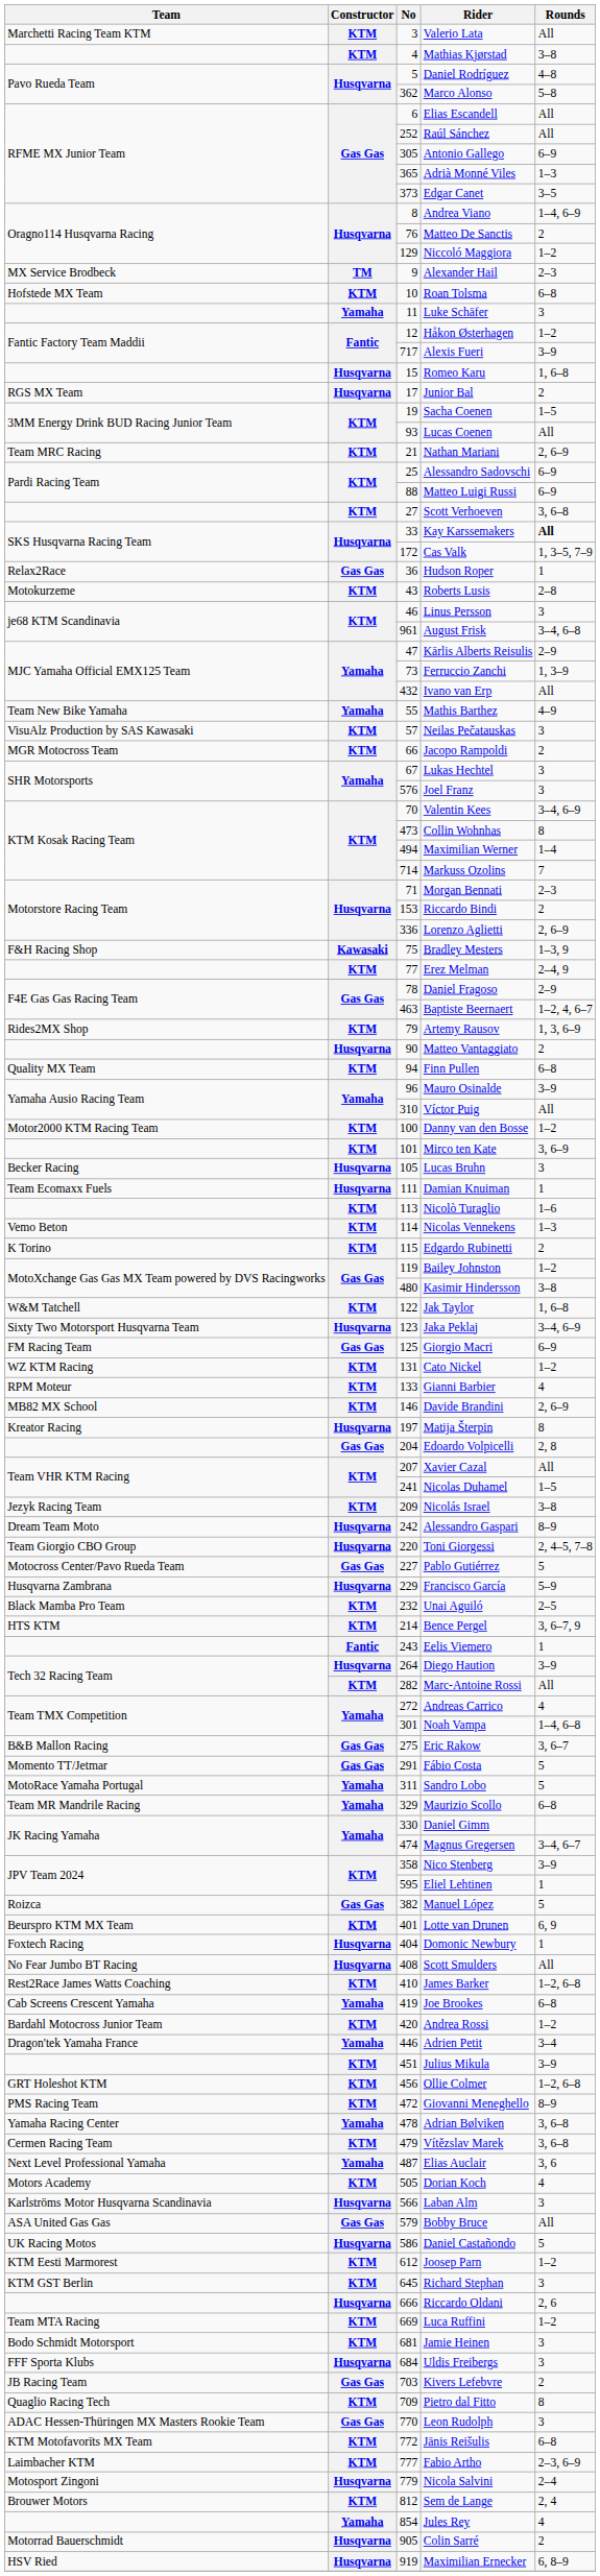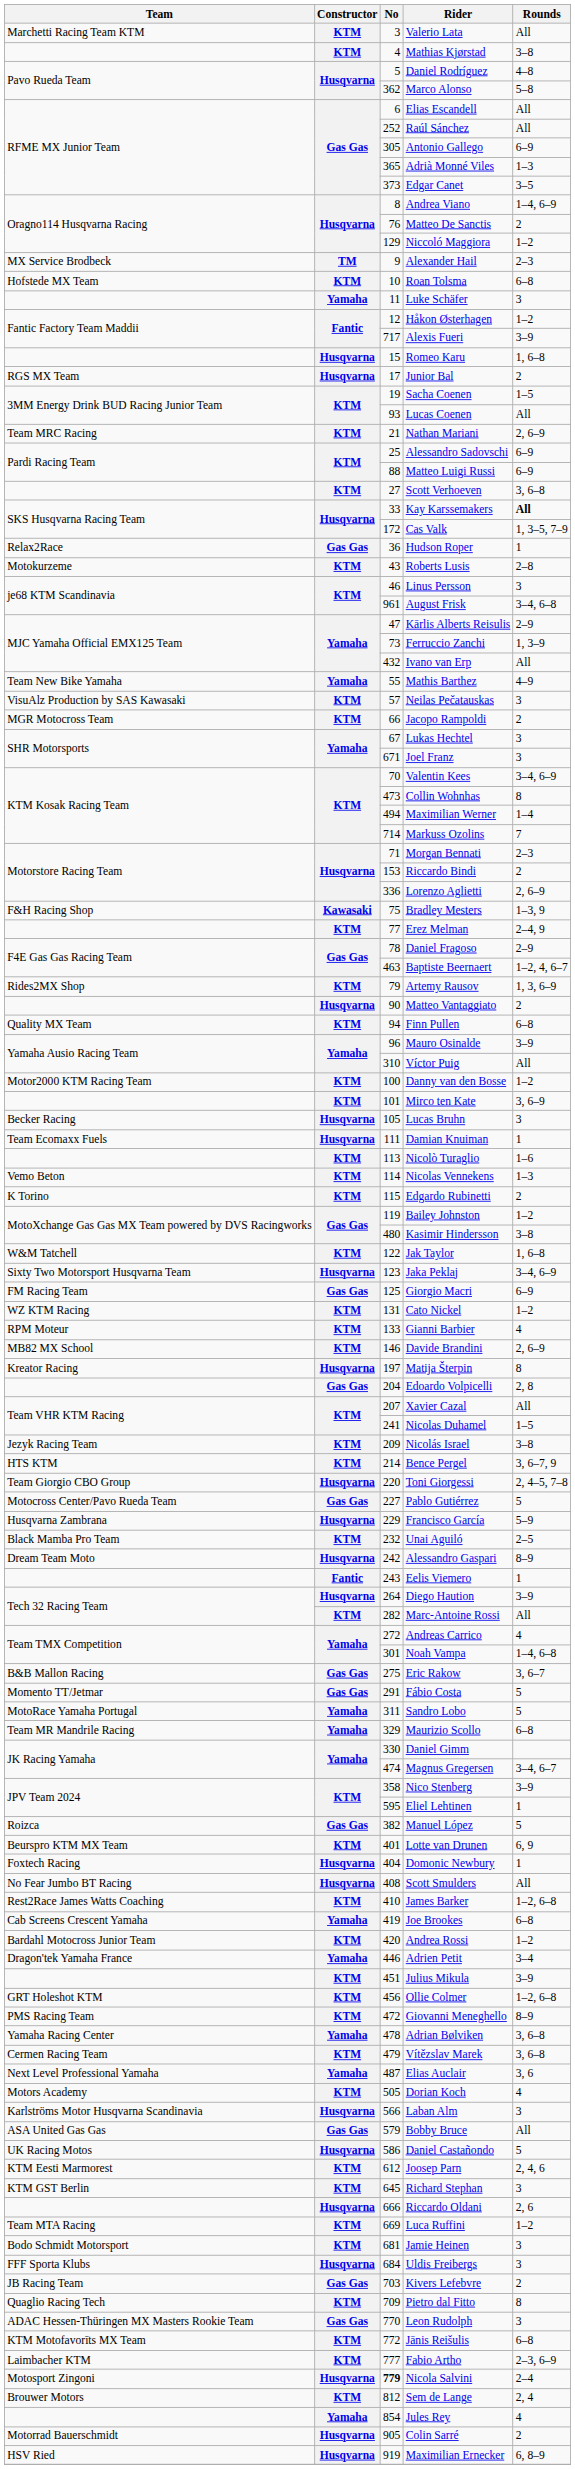Joel Franz | No: 576 -> 671
rows swapped: Bence Pergel <-> Alessandro Gaspari
Joosep Parn | Rounds: 1–2 -> 2, 4, 6
Nicola Salvini | No: normal -> bold
